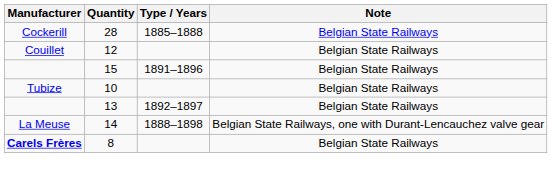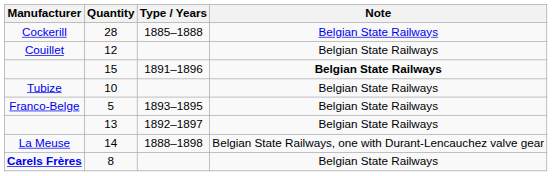15 | Note: normal -> bold
+ row: Franco-Belge | 5 | 1893–1895 | Belgian State Railways
